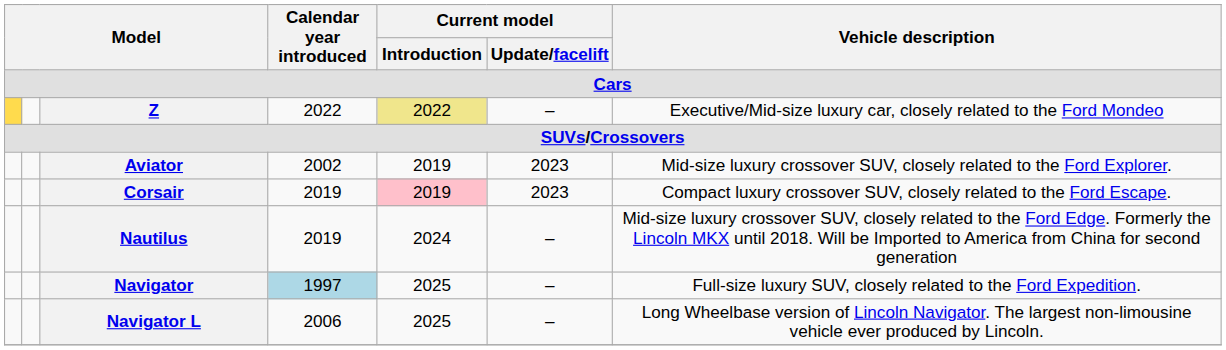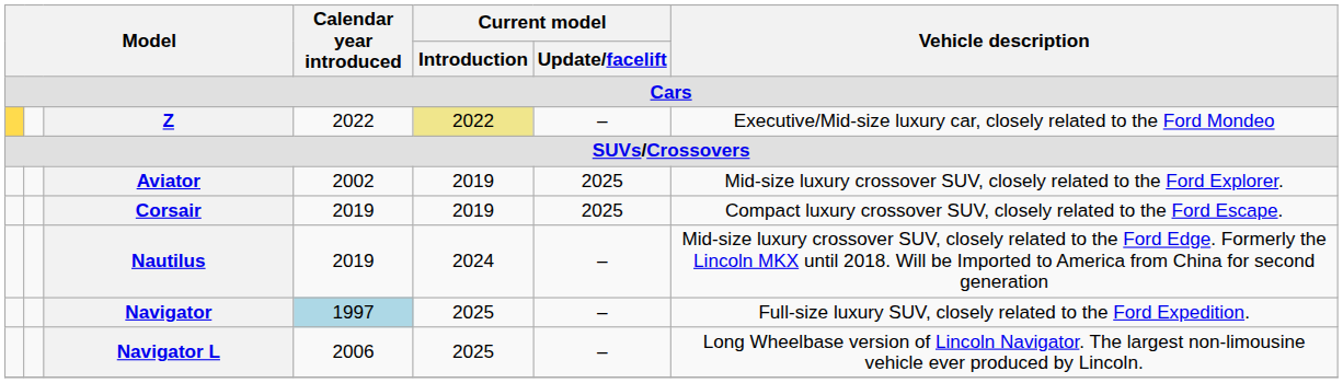Aviator | Current model / Update/facelift: 2023 -> 2025
Corsair | Current model / Introduction: pink background -> no background
Corsair | Current model / Update/facelift: 2023 -> 2025
